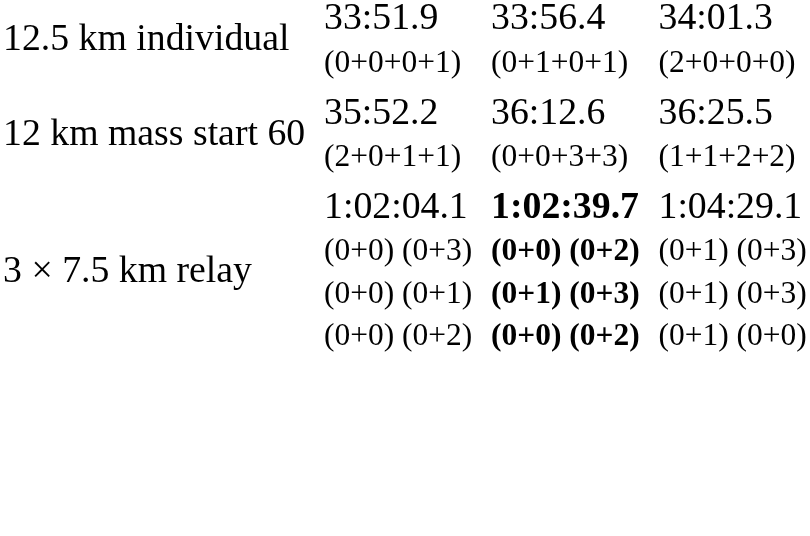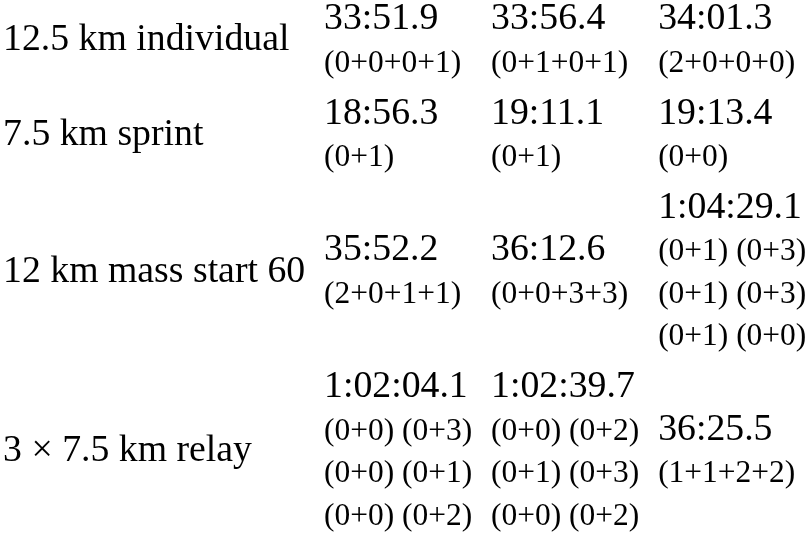+ row: 7.5 km sprint | 18:56.3 (0+1) | 19:11.1 (0+1) | 19:13.4 (0+0)
12 km mass start 60 | column 7: 36:25.5 (1+1+2+2) -> 1:04:29.1 (0+1) (0+3) (0+1) (0+3) (0+1) (0+0)
3 × 7.5 km relay | column 5: bold -> normal
3 × 7.5 km relay | column 7: 1:04:29.1 (0+1) (0+3) (0+1) (0+3) (0+1) (0+0) -> 36:25.5 (1+1+2+2)
